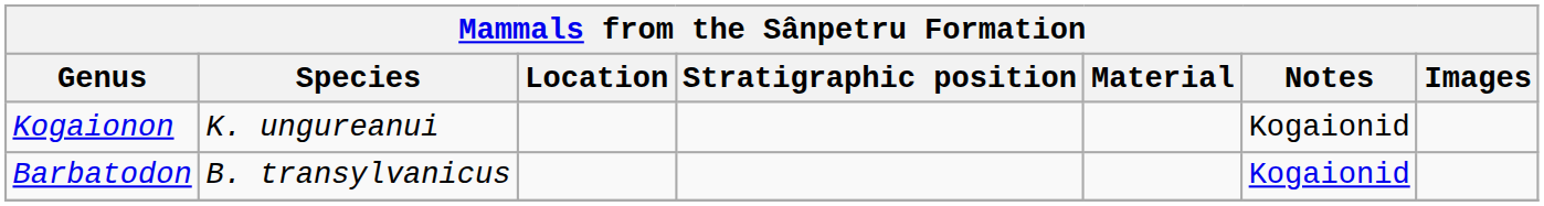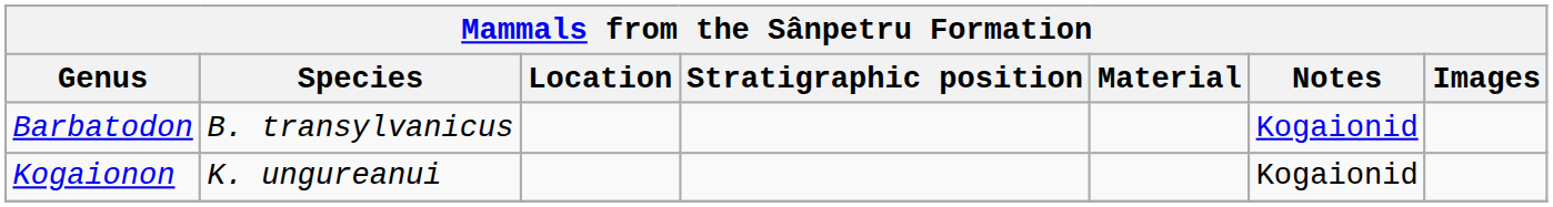rows swapped: Barbatodon <-> Kogaionon
